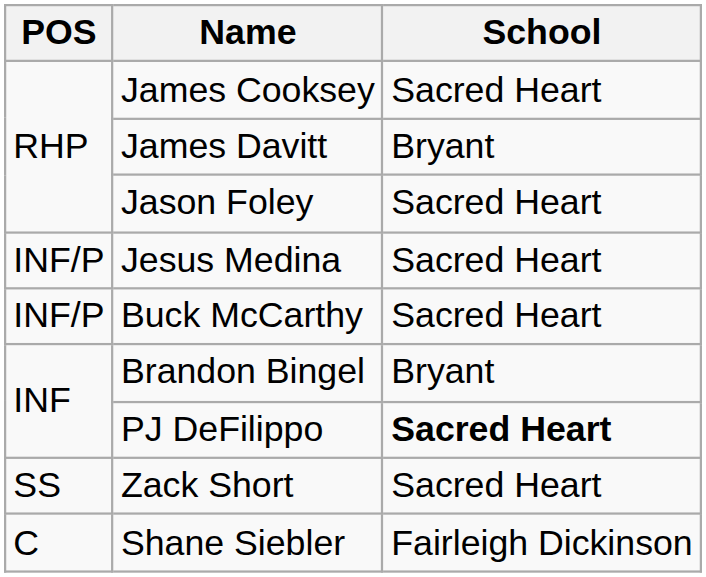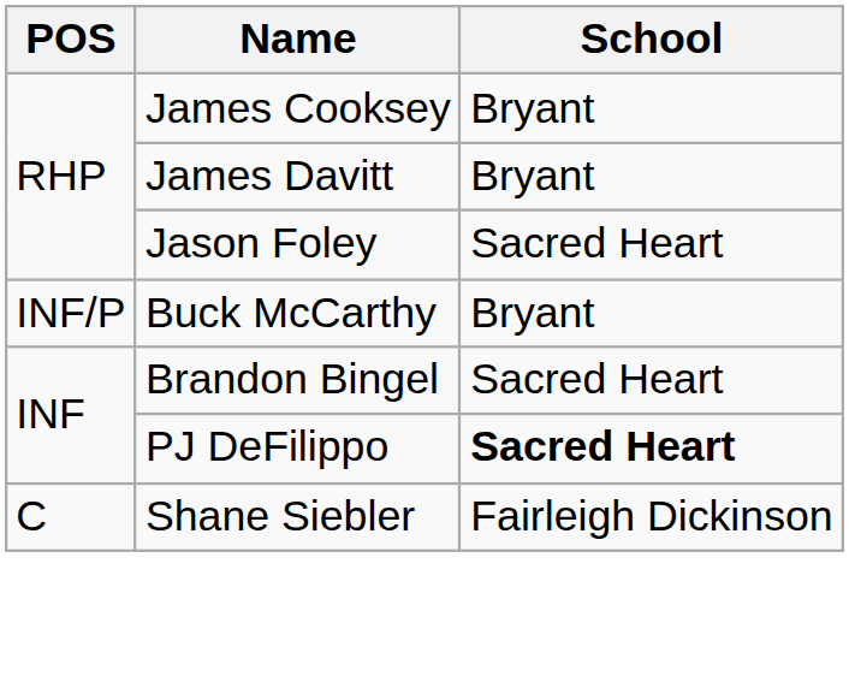James Cooksey | School: Sacred Heart -> Bryant
- row: INF/P | Jesus Medina | Sacred Heart
Buck McCarthy | School: Sacred Heart -> Bryant
Brandon Bingel | School: Bryant -> Sacred Heart
- row: SS | Zack Short | Sacred Heart
